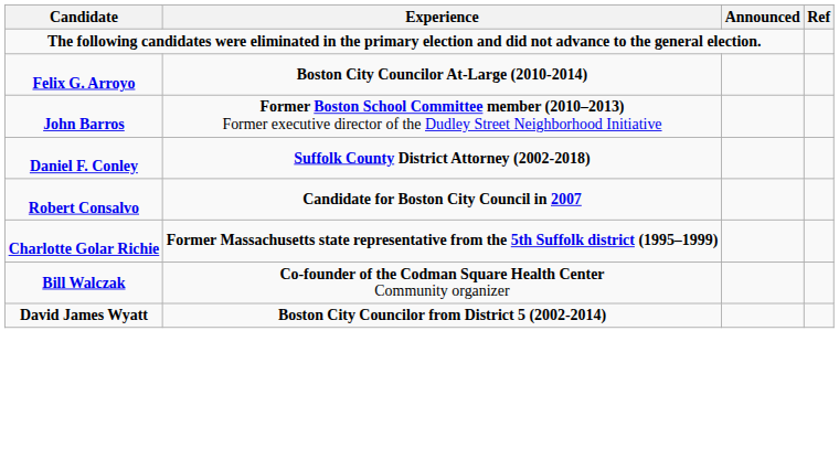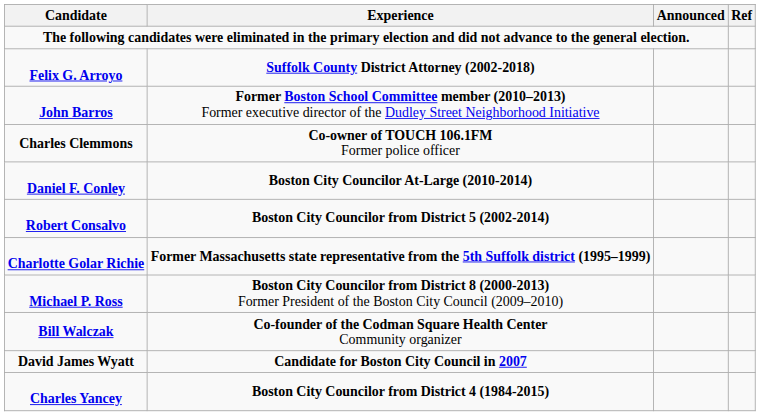Felix G. Arroyo | Experience: Boston City Councilor At-Large (2010-2014) -> Suffolk County District Attorney (2002-2018)
+ row: Charles Clemmons | Co-owner of TOUCH 106.1FM Former police officer
Daniel F. Conley | Experience: Suffolk County District Attorney (2002-2018) -> Boston City Councilor At-Large (2010-2014)
Robert Consalvo | Experience: Candidate for Boston City Council in 2007 -> Boston City Councilor from District 5 (2002-2014)
+ row: Michael P. Ross | Boston City Councilor from District 8 (2000-2013) Former President of the Boston City Council (2009–2010)
David James Wyatt | Experience: Boston City Councilor from District 5 (2002-2014) -> Candidate for Boston City Council in 2007
+ row: Charles Yancey | Boston City Councilor from District 4 (1984-2015)
